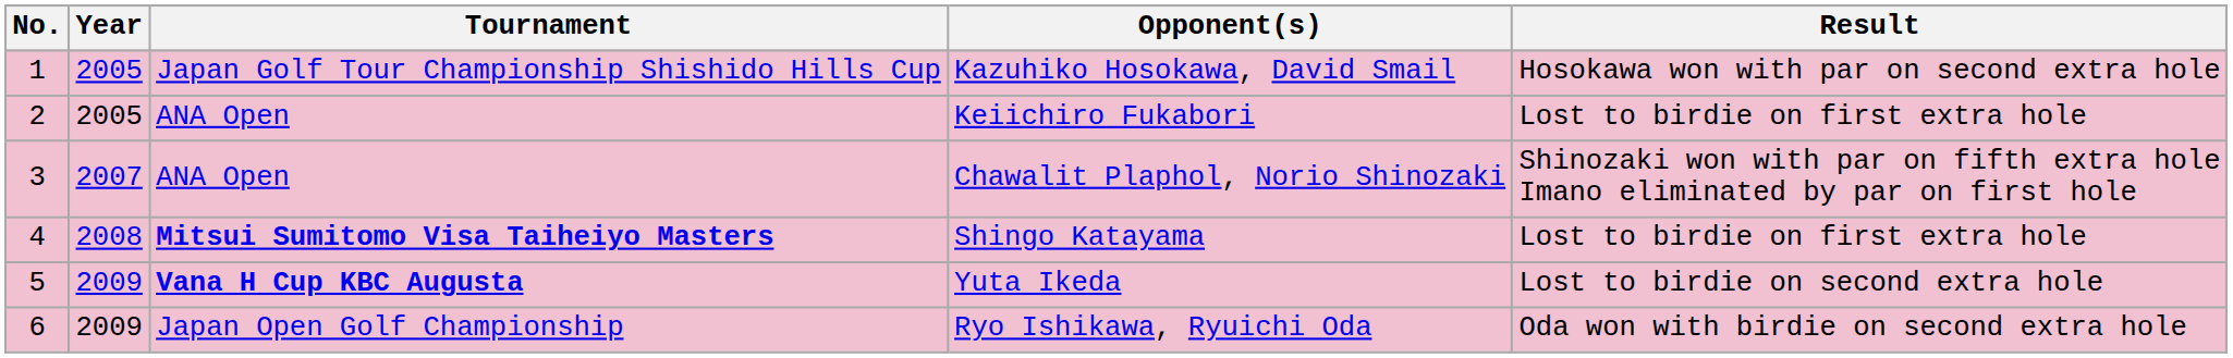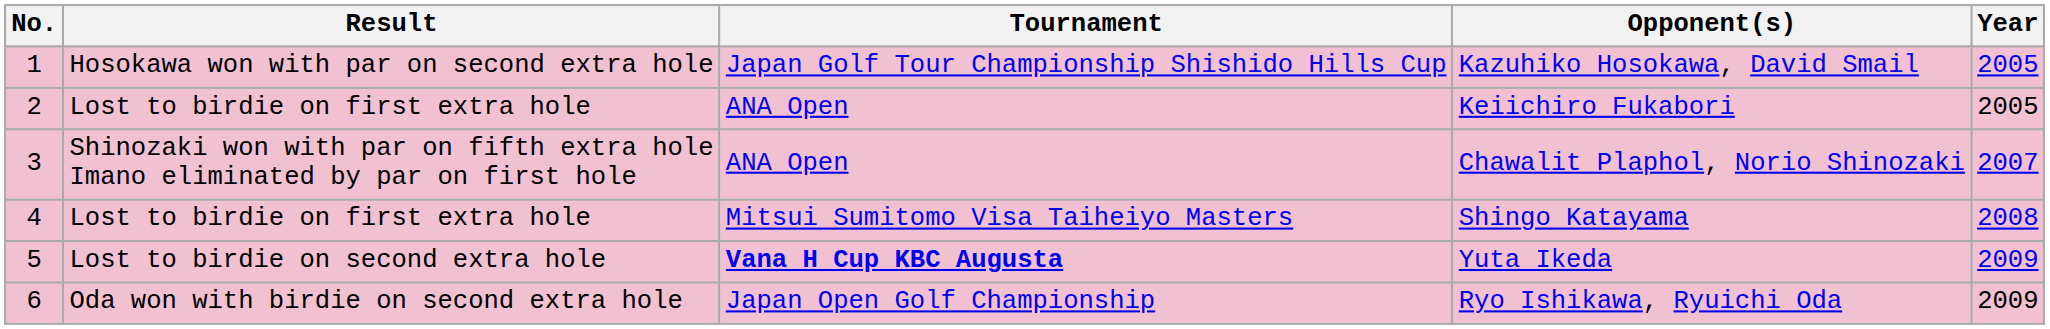columns swapped: Year <-> Result
Shingo Katayama | Tournament: bold -> normal
